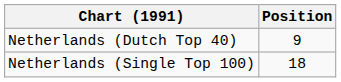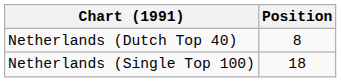Netherlands (Dutch Top 40) | Position: 9 -> 8
